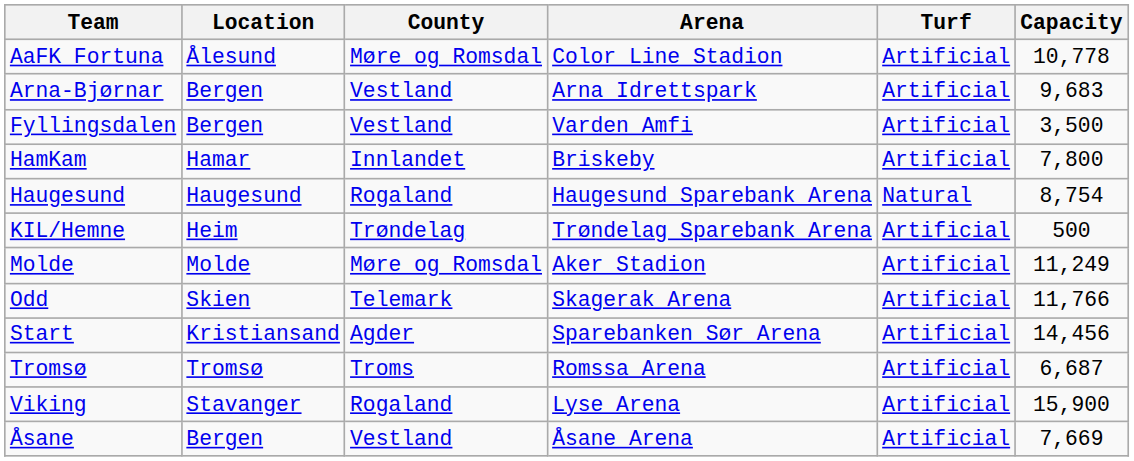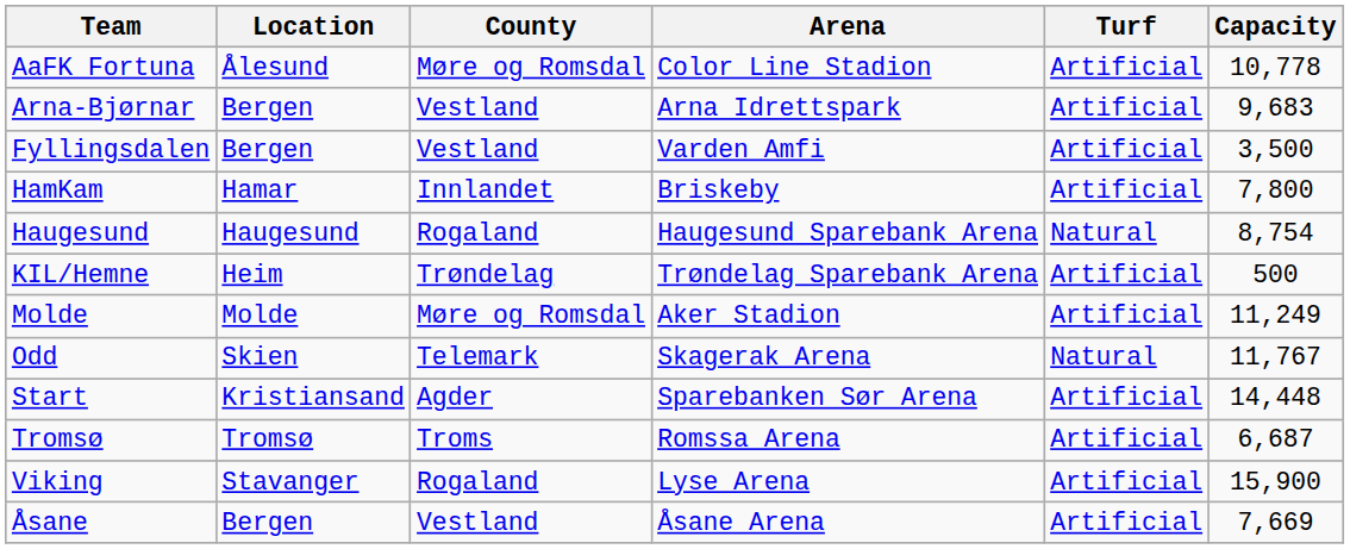Odd | Turf: Artificial -> Natural
Odd | Capacity: 11,766 -> 11,767
Start | Capacity: 14,456 -> 14,448
